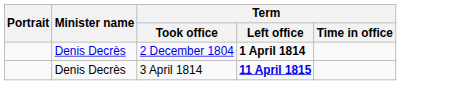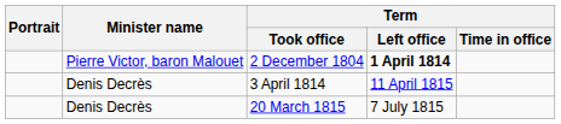2 December 1804 | Minister name: Denis Decrès -> Pierre Victor, baron Malouet
3 April 1814 | Term / Left office: bold -> normal
+ row: Denis Decrès | 20 March 1815 | 7 July 1815
